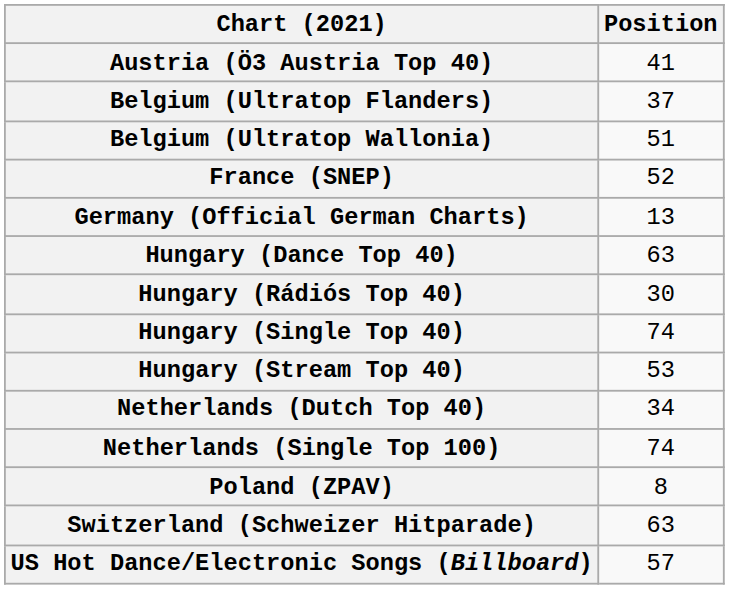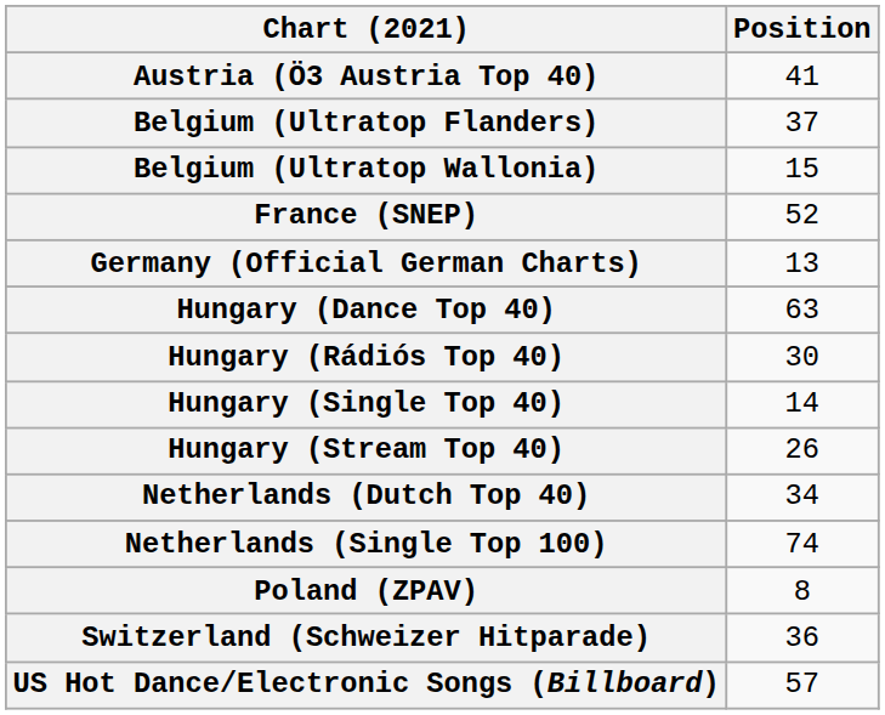Belgium (Ultratop Wallonia) | Position: 51 -> 15
Hungary (Single Top 40) | Position: 74 -> 14
Hungary (Stream Top 40) | Position: 53 -> 26
Switzerland (Schweizer Hitparade) | Position: 63 -> 36
